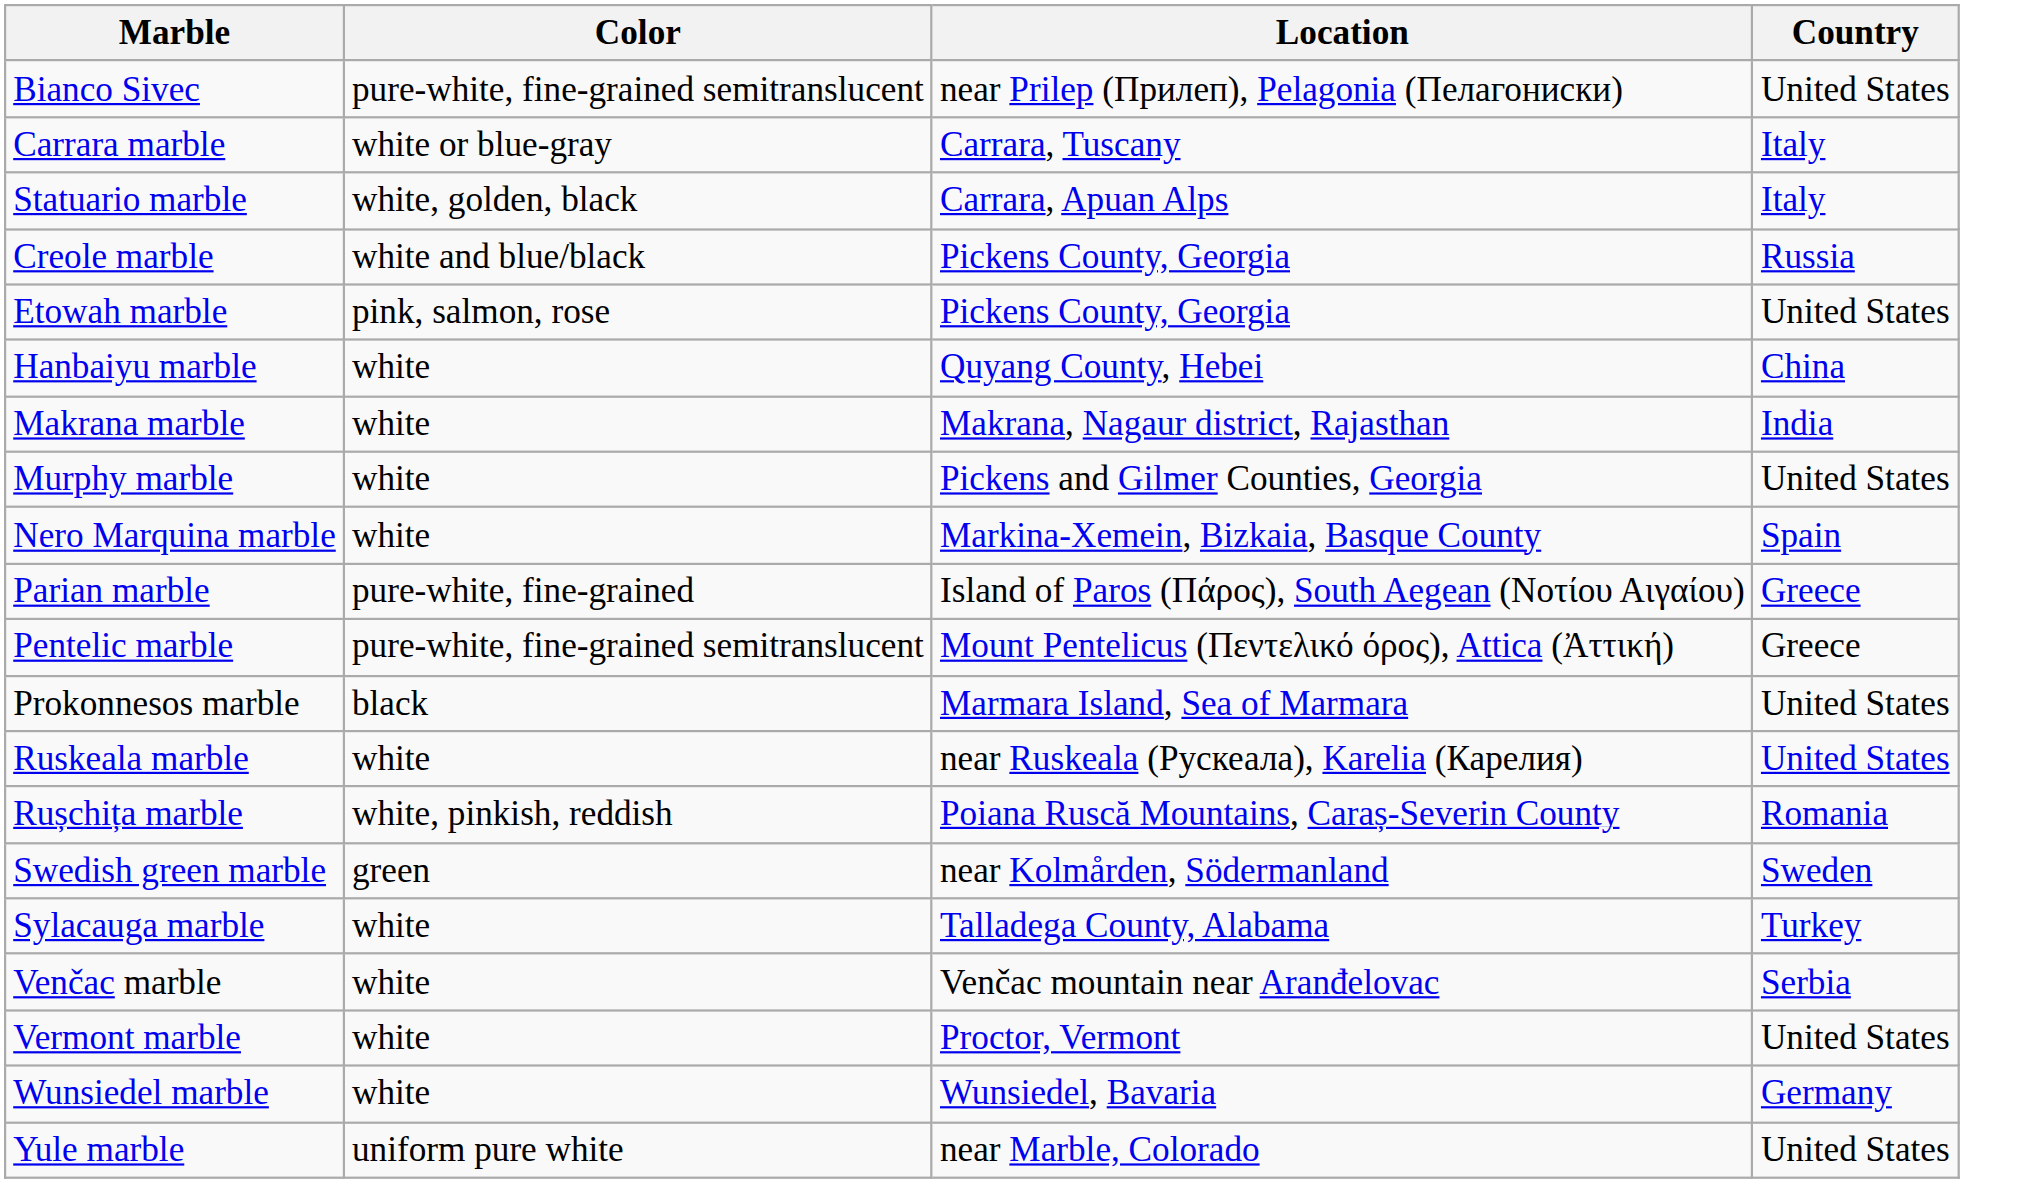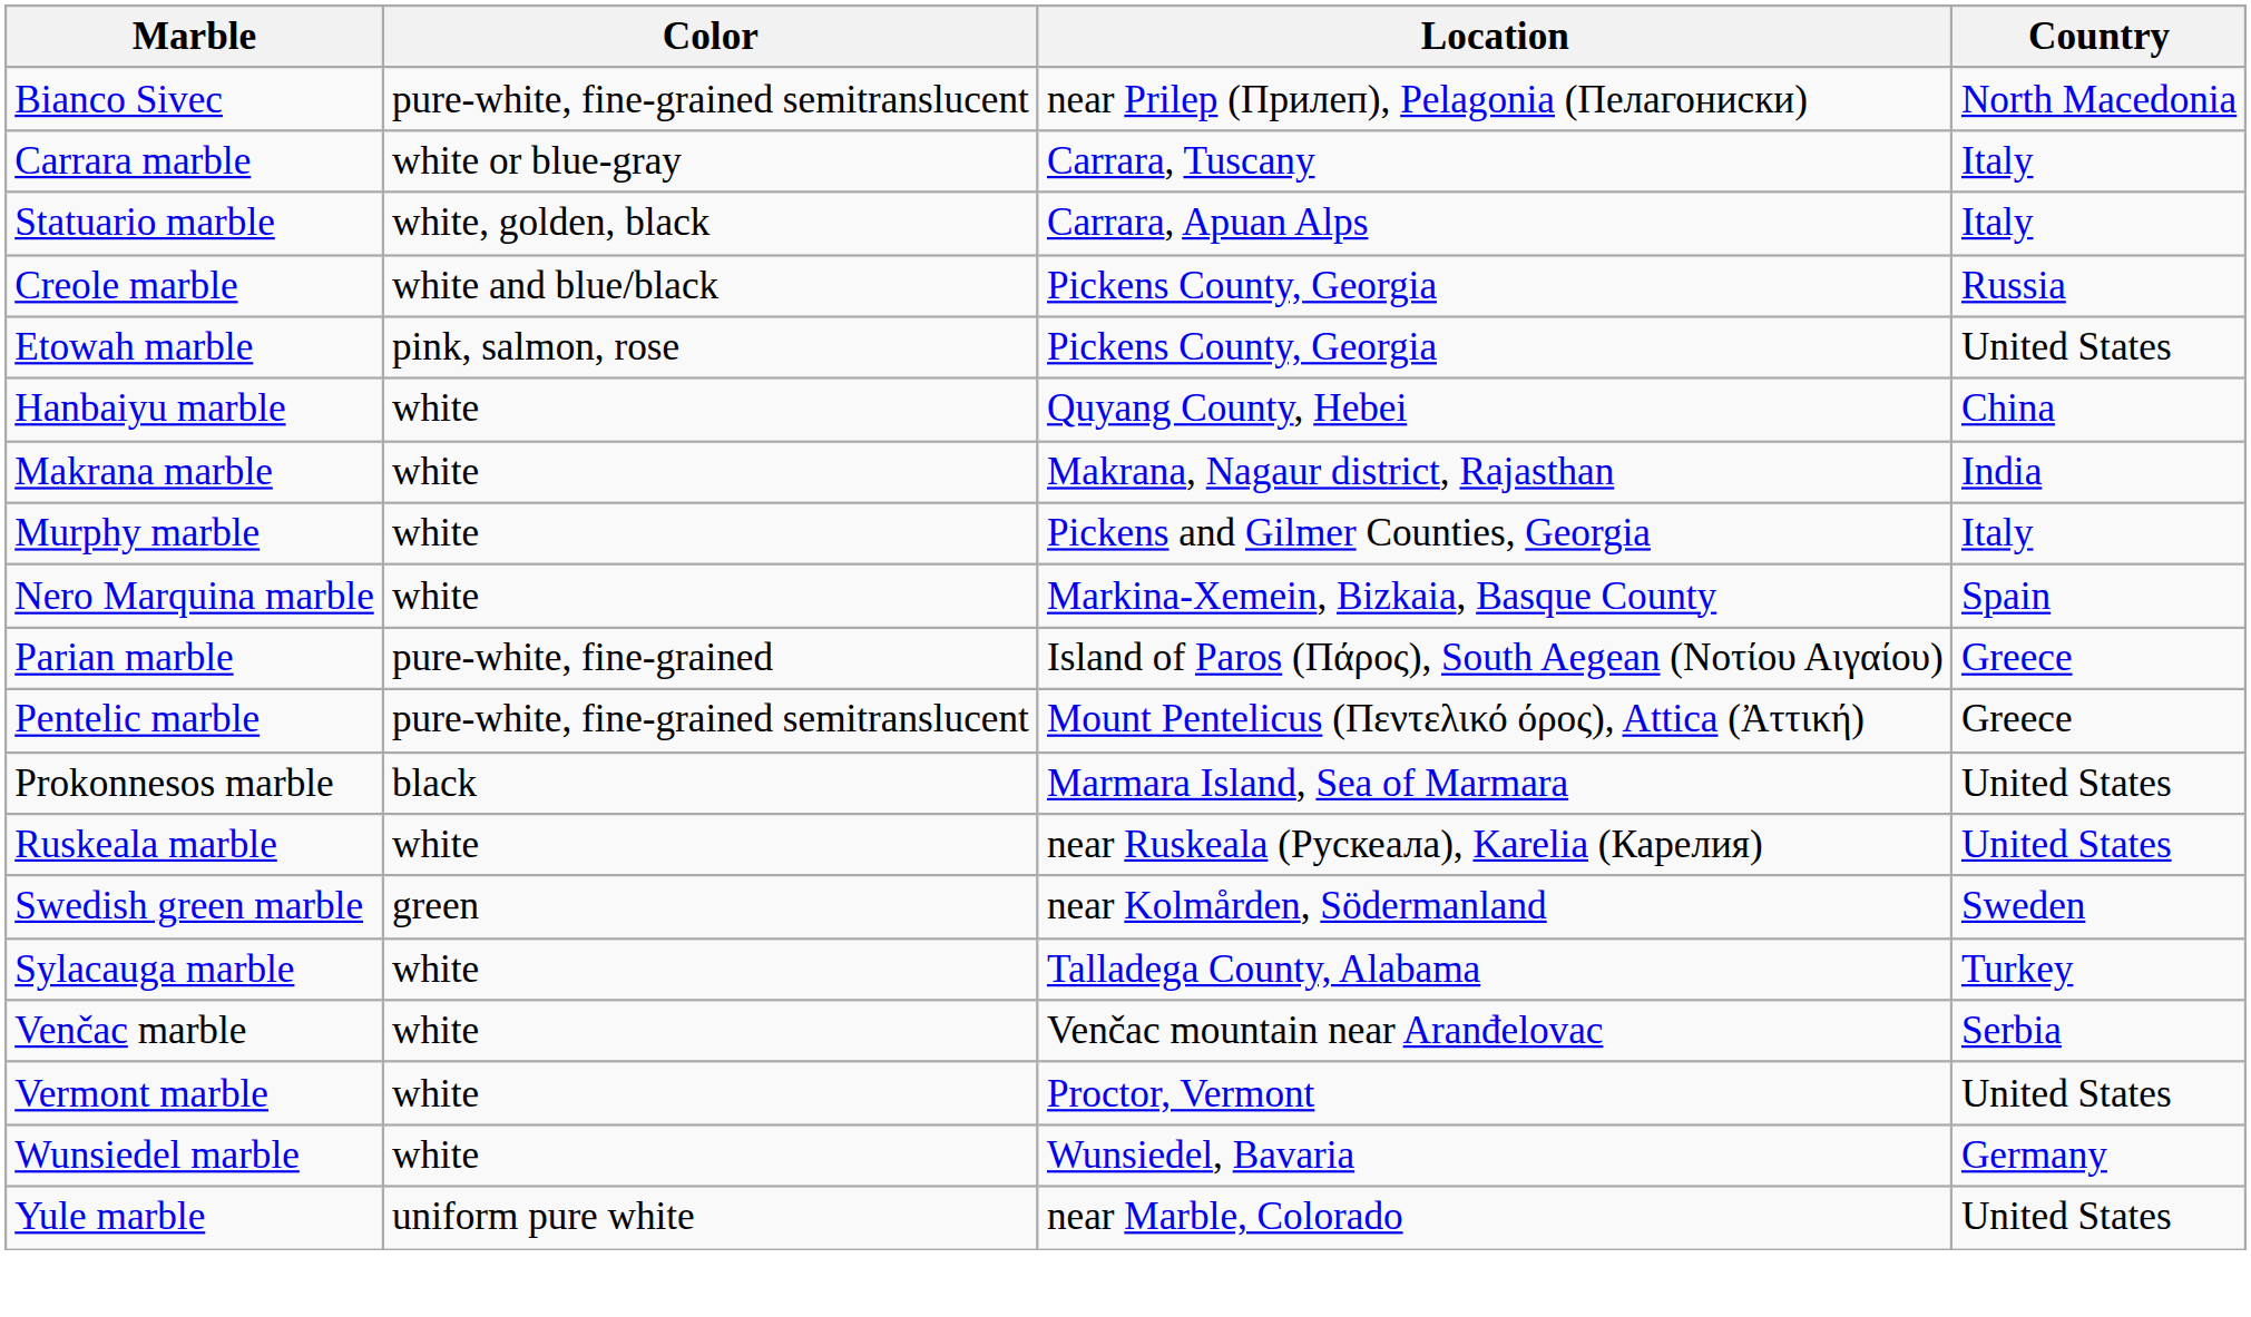Bianco Sivec | Country: United States -> North Macedonia
Murphy marble | Country: United States -> Italy
- row: Rușchița marble | white, pinkish, reddish | Poiana Ruscă Mountains, Caraș-Severin County | Romania
